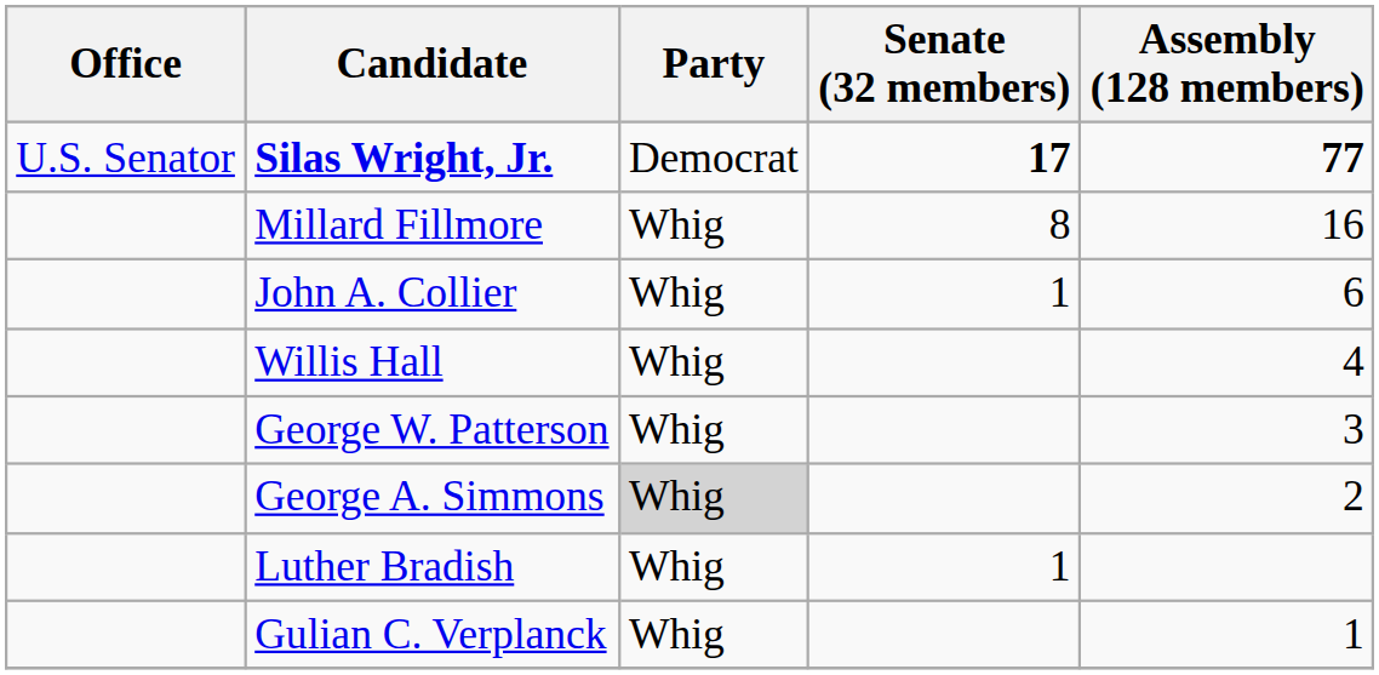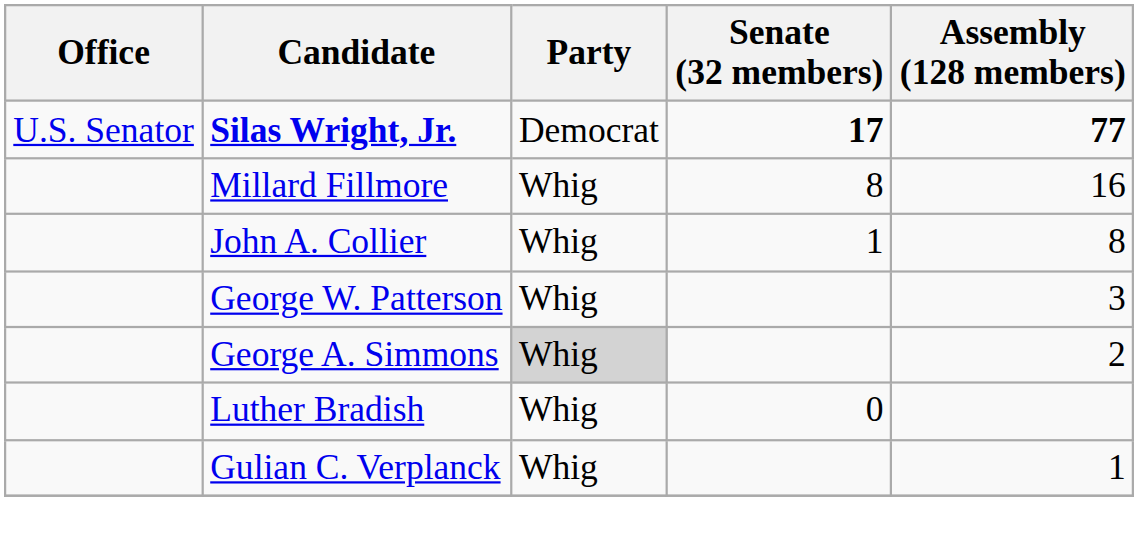John A. Collier | Assembly (128 members): 6 -> 8
- row: Willis Hall | Whig | 4
Luther Bradish | Senate (32 members): 1 -> 0
